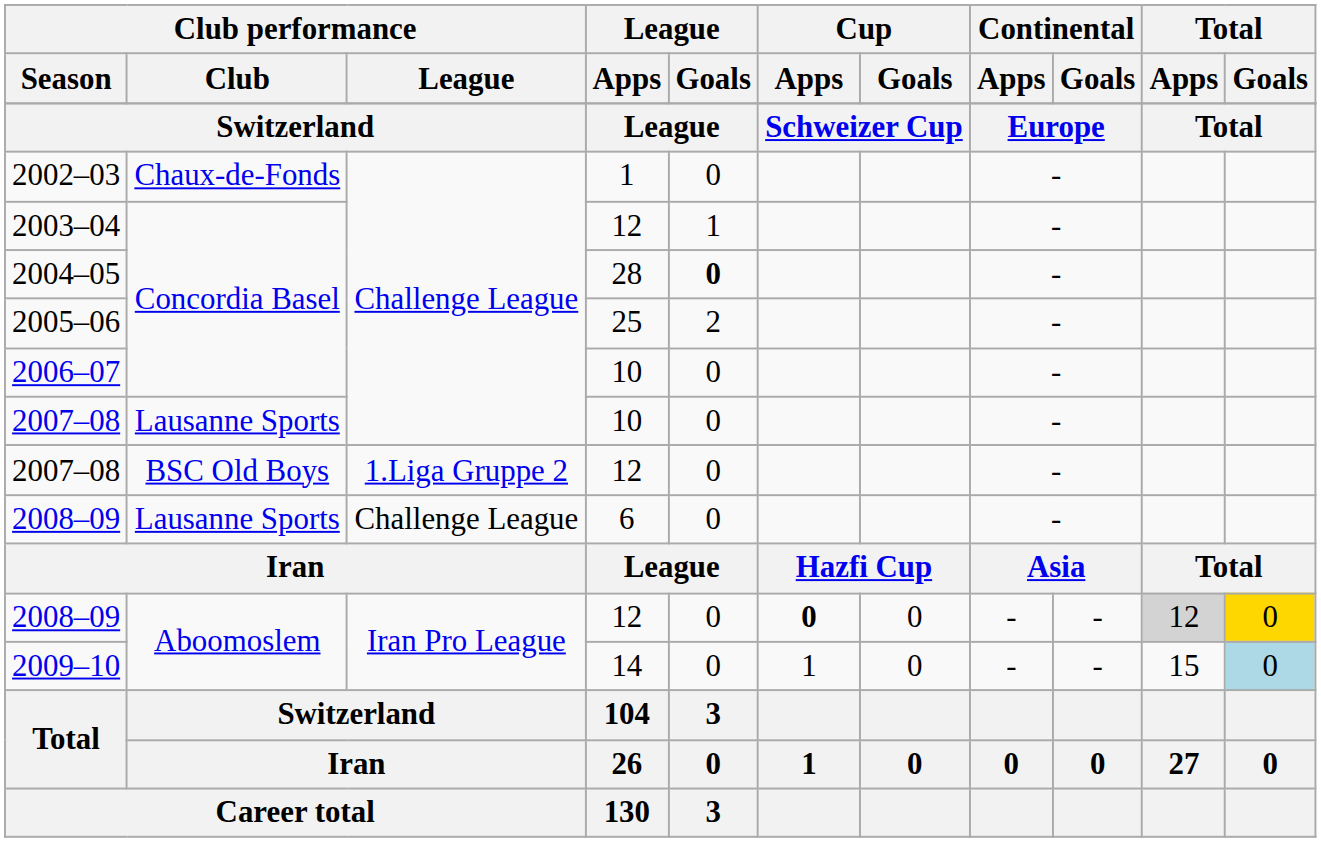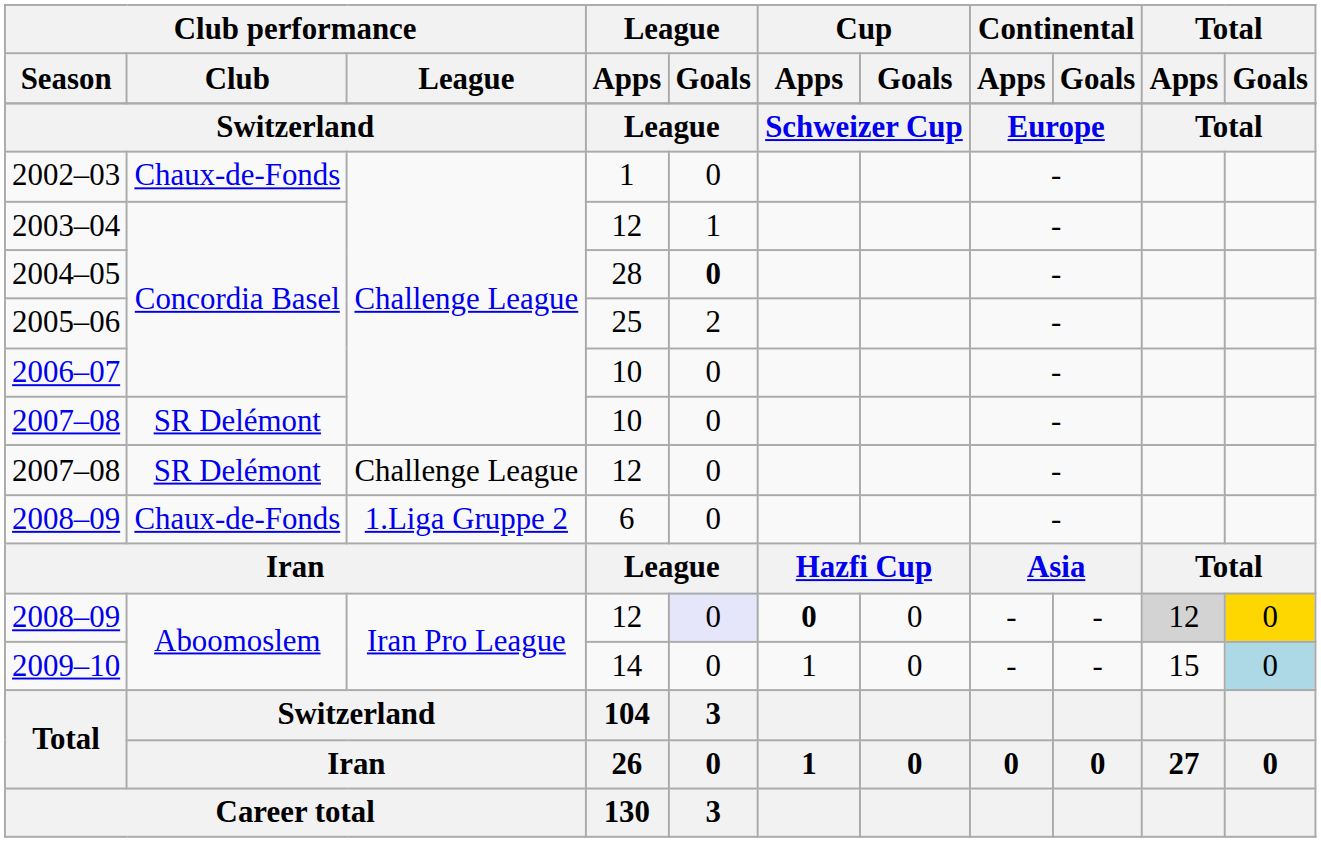2007–08 / 10 | Club performance / Club: Lausanne Sports -> SR Delémont
2007–08 / 12 | Club performance / Club: BSC Old Boys -> SR Delémont
2007–08 / 12 | Club performance / League: 1.Liga Gruppe 2 -> Challenge League
2008–09 / 6 | Club performance / Club: Lausanne Sports -> Chaux-de-Fonds
2008–09 / 6 | Club performance / League: Challenge League -> 1.Liga Gruppe 2
2008–09 / 12 | League / Goals: no background -> lavender background
